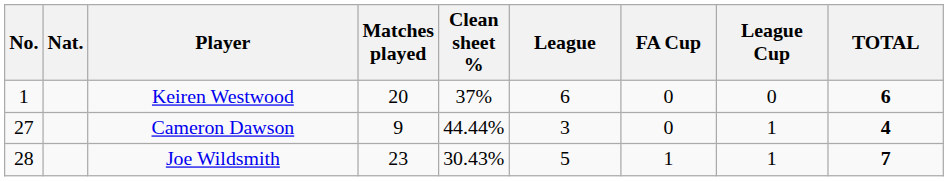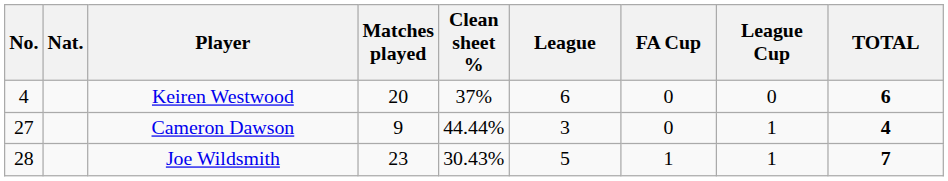Keiren Westwood | No.: 1 -> 4
